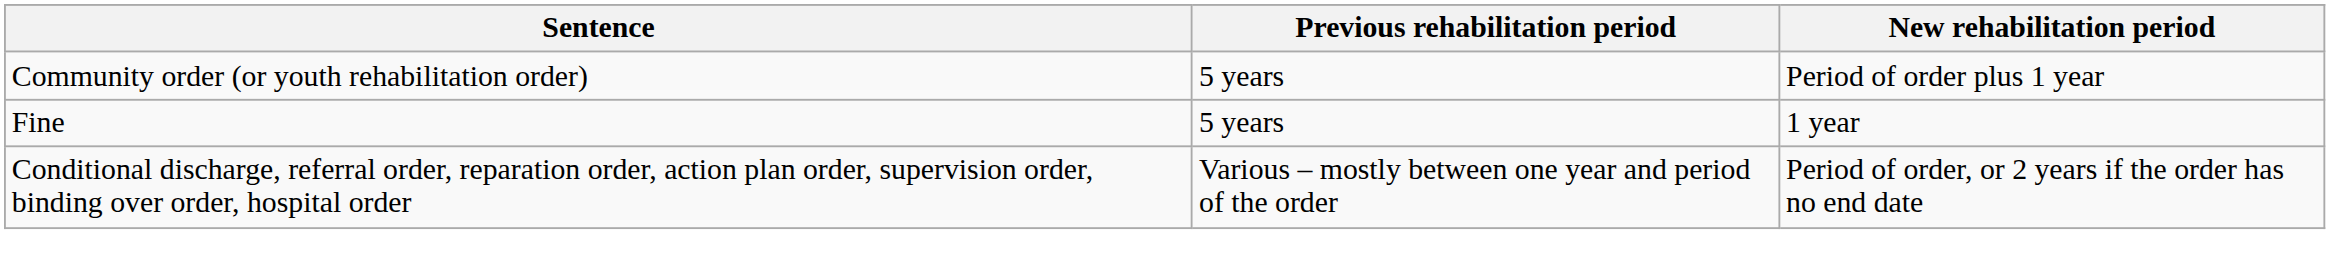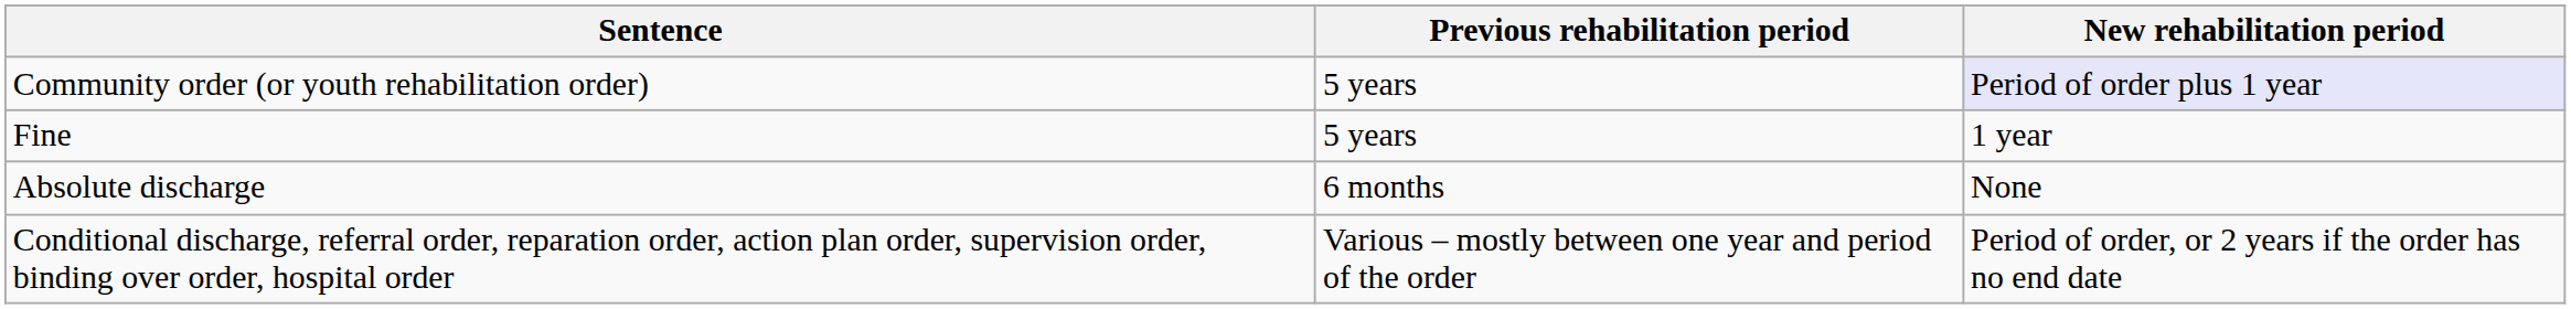Community order (or youth rehabilitation order) | New rehabilitation period: no background -> lavender background
+ row: Absolute discharge | 6 months | None
